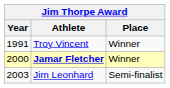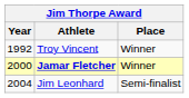Troy Vincent | Year: 1991 -> 1992
Jim Leonhard | Year: 2003 -> 2004
